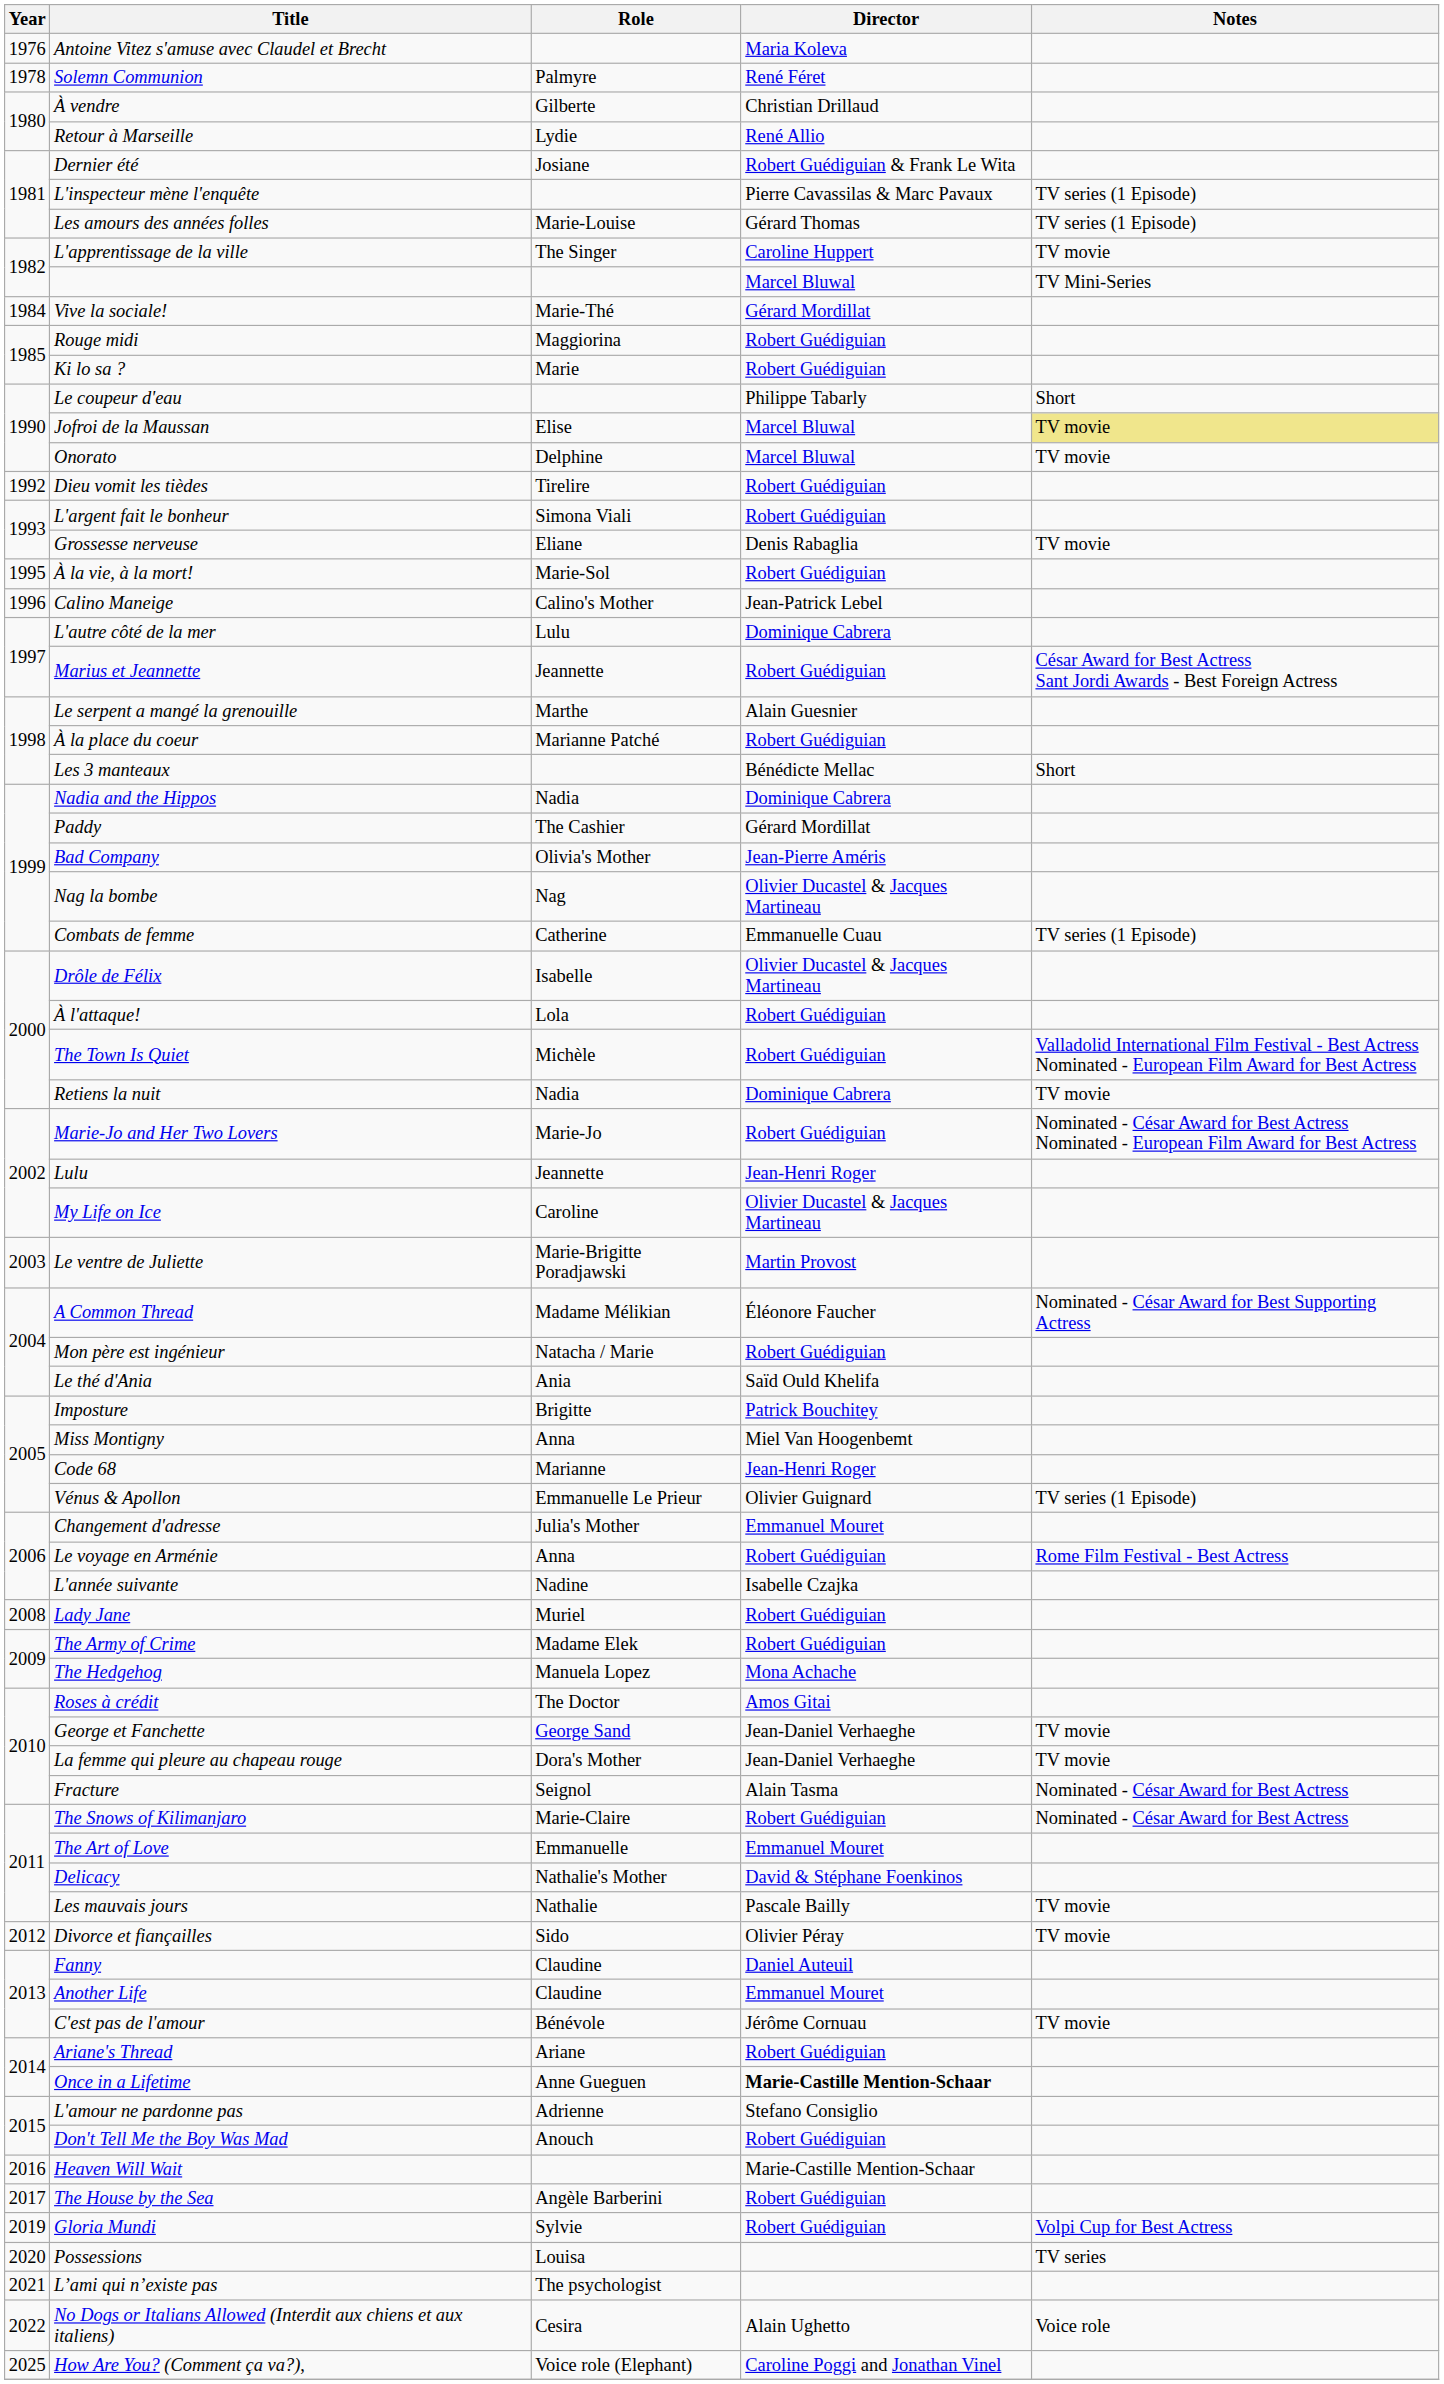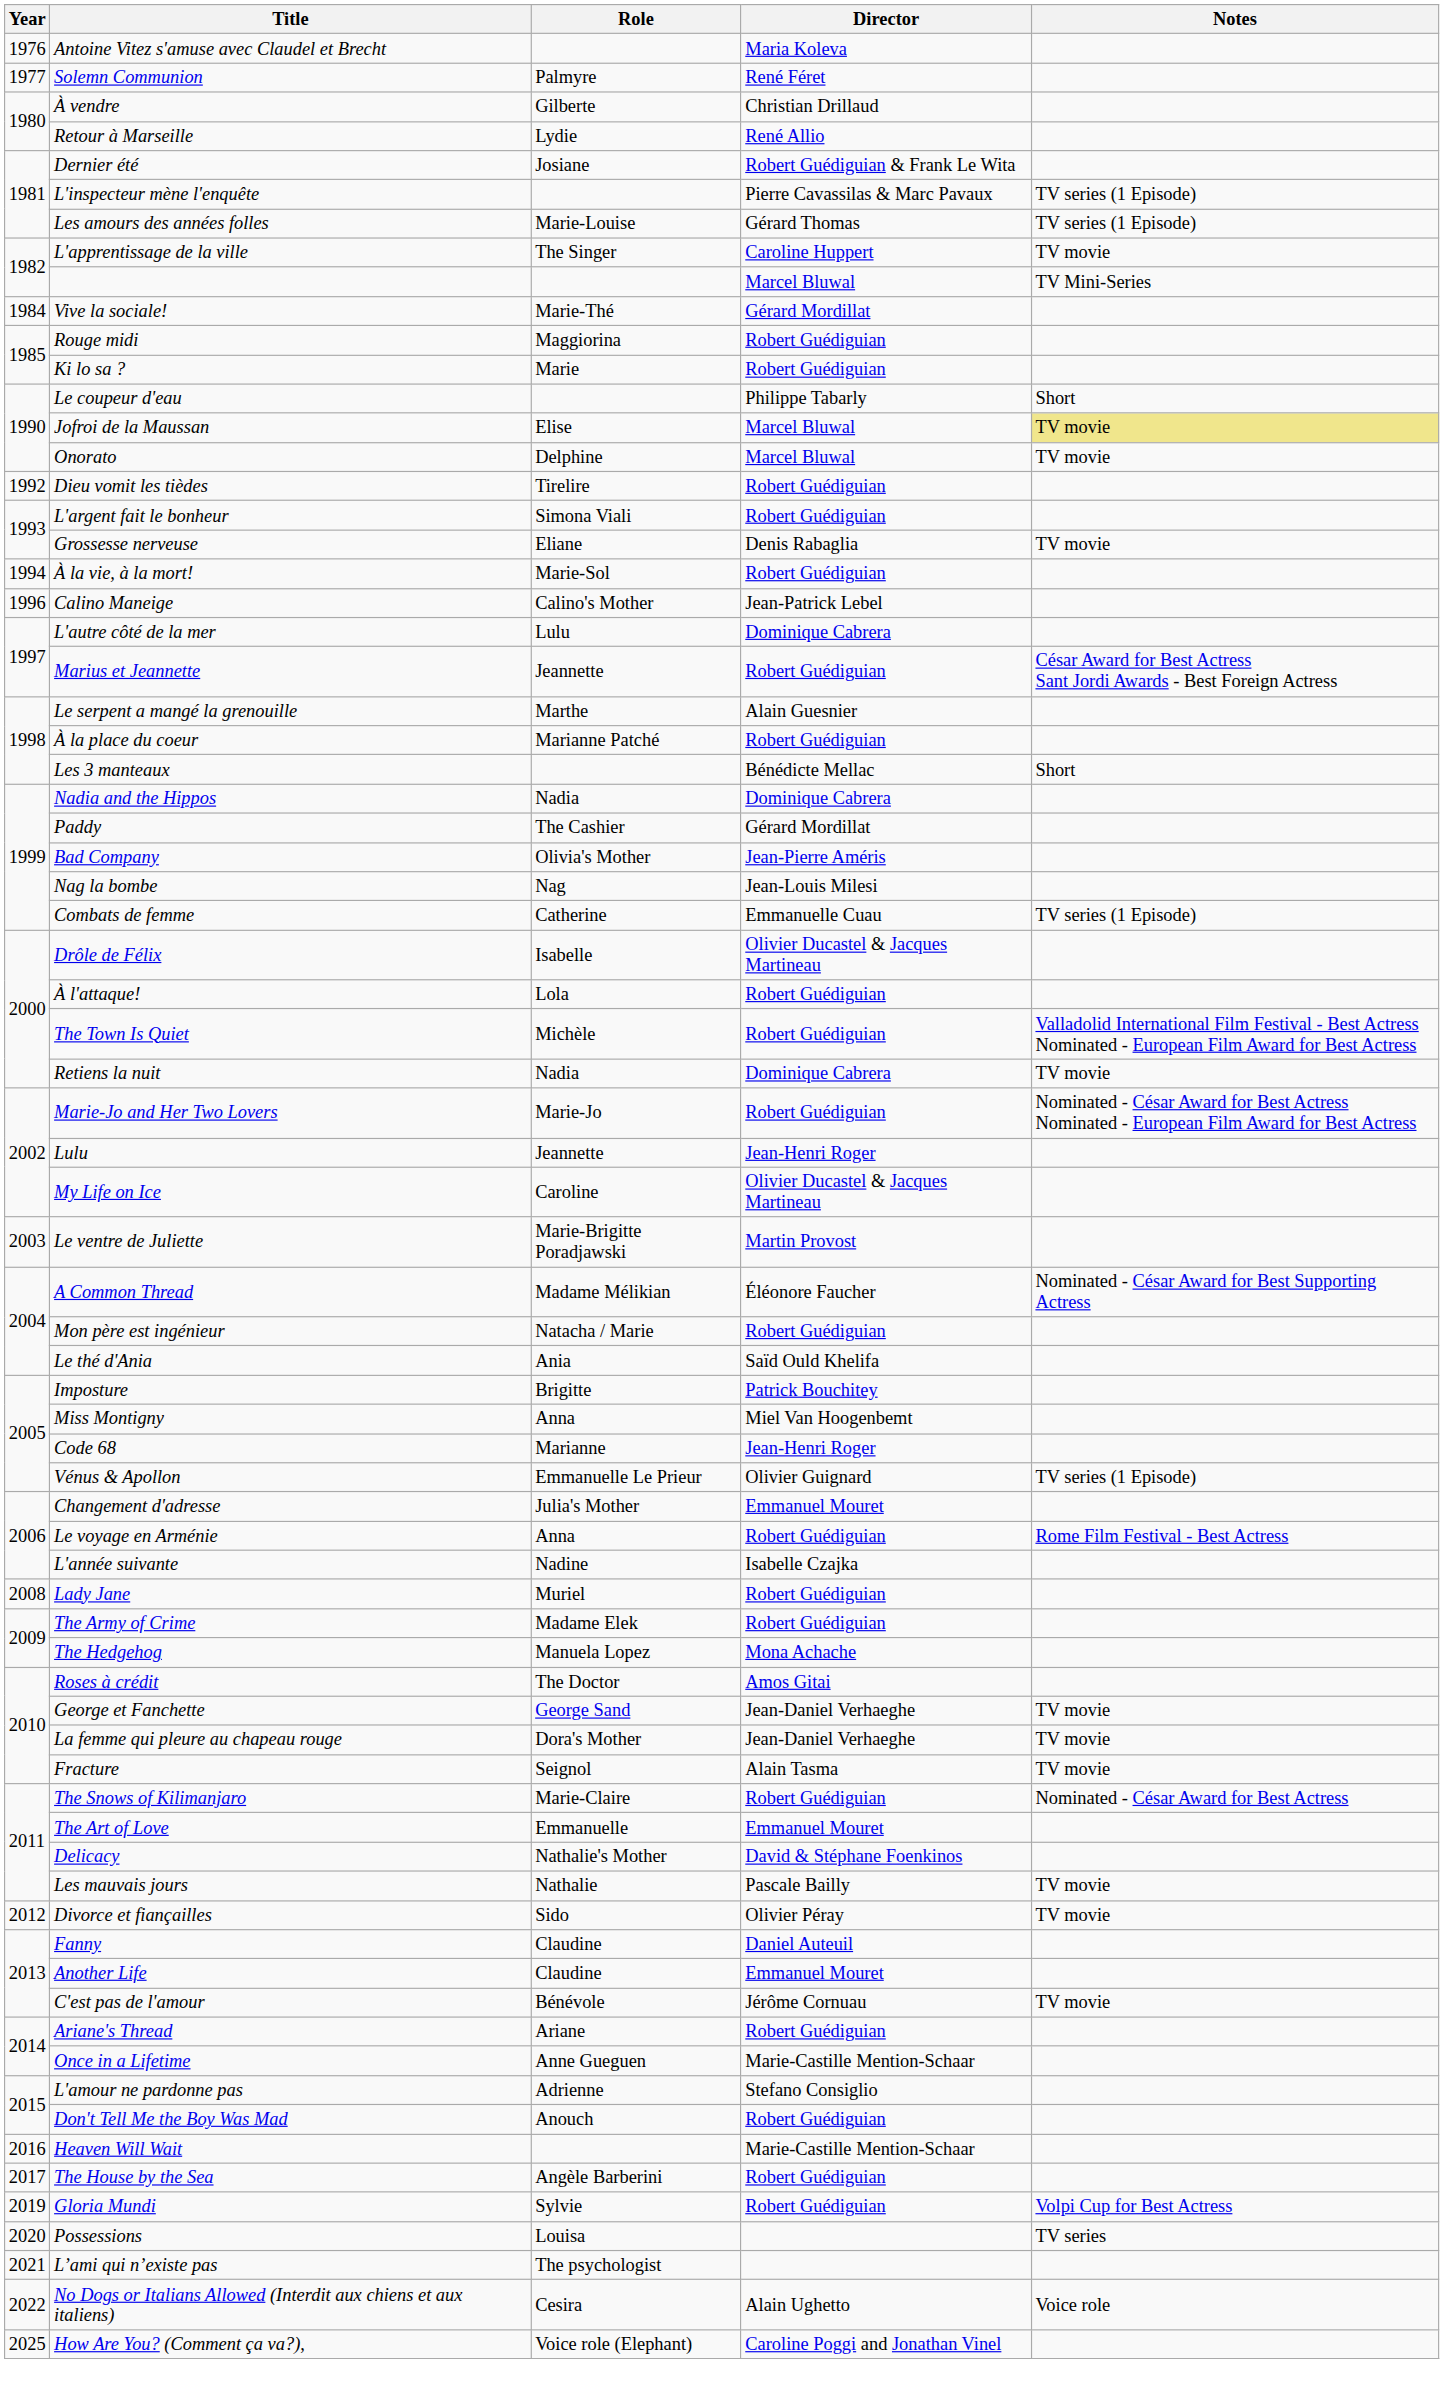Solemn Communion | Year: 1978 -> 1977
À la vie, à la mort! | Year: 1995 -> 1994
Nag la bombe | Director: Olivier Ducastel & Jacques Martineau -> Jean-Louis Milesi
Fracture | Notes: Nominated - César Award for Best Actress -> TV movie
Once in a Lifetime | Director: bold -> normal
